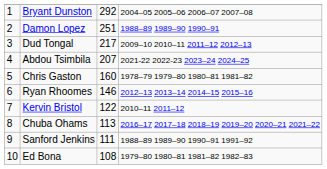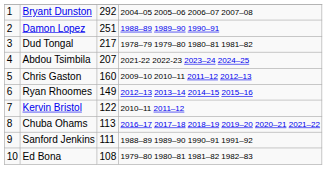Dud Tongal | column 4: 2009–10 2010–11 2011–12 2012–13 -> 1978–79 1979–80 1980–81 1981–82
Chris Gaston | column 4: 1978–79 1979–80 1980–81 1981–82 -> 2009–10 2010–11 2011–12 2012–13
Ryan Rhoomes | column 3: 146 -> 149
